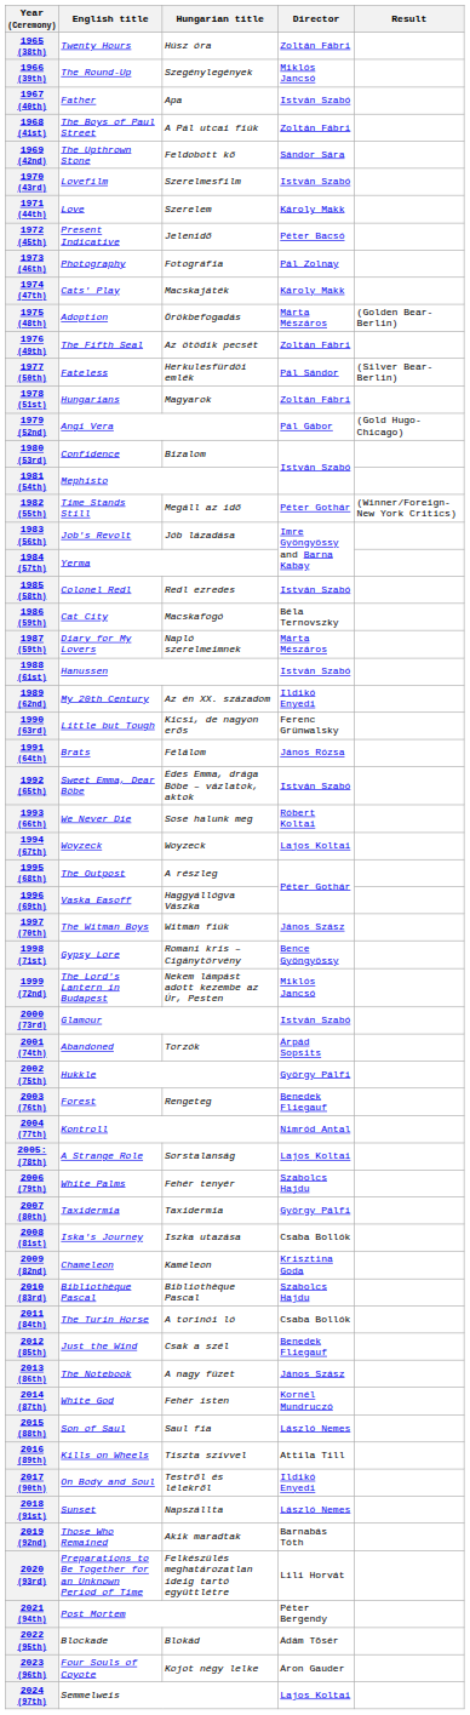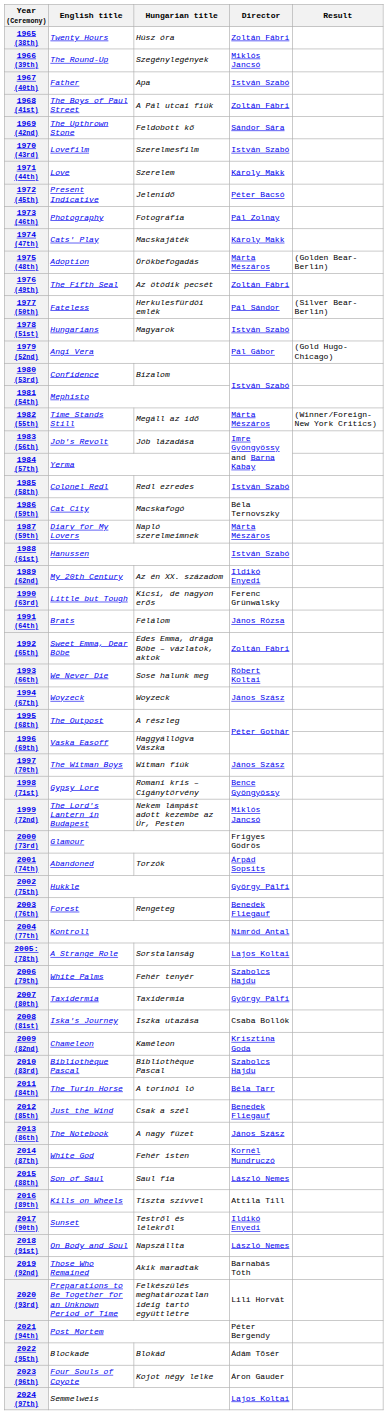1978 (51st) | Director: Zoltán Fábri -> István Szabó
1982 (55th) | Director: Péter Gothár -> Márta Mészáros
1992 (65th) | Director: István Szabó -> Zoltán Fábri
1994 (67th) | Director: Lajos Koltai -> János Szász
2000 (73rd) | Director: István Szabó -> Frigyes Gödrös
2011 (84th) | Director: Csaba Bollók -> Béla Tarr
2017 (90th) | English title: On Body and Soul -> Sunset
2018 (91st) | English title: Sunset -> On Body and Soul
